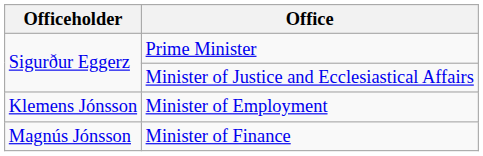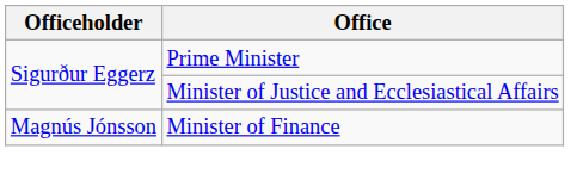- row: Klemens Jónsson | Minister of Employment
